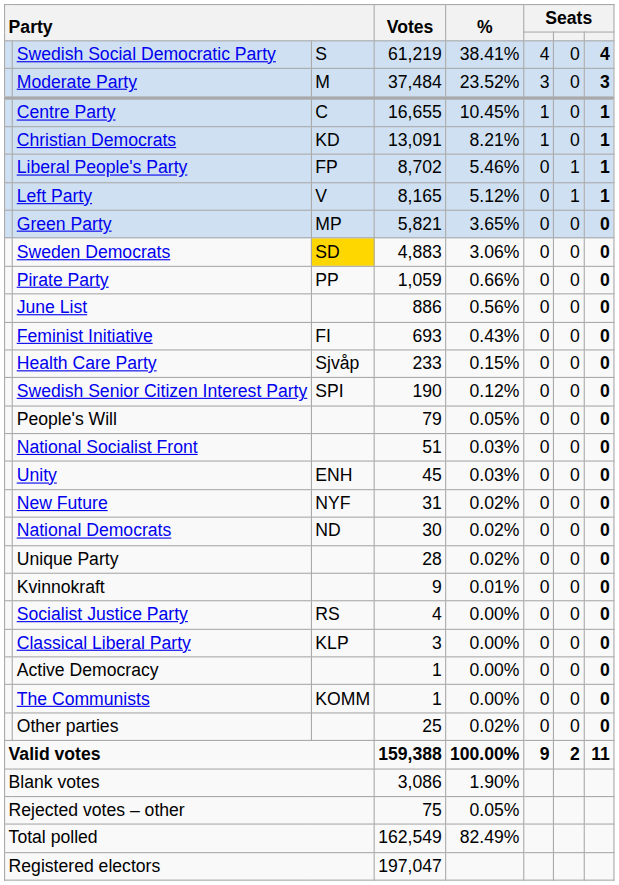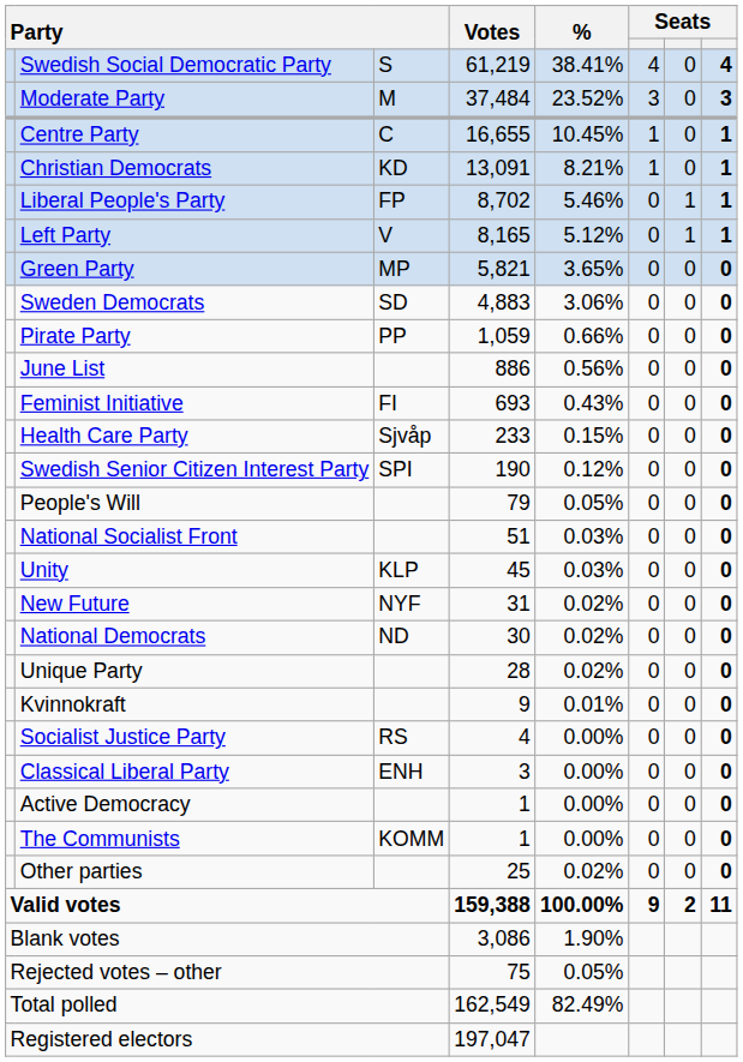Sweden Democrats | column 3: gold background -> no background
Unity | column 3: ENH -> KLP
Classical Liberal Party | column 3: KLP -> ENH
